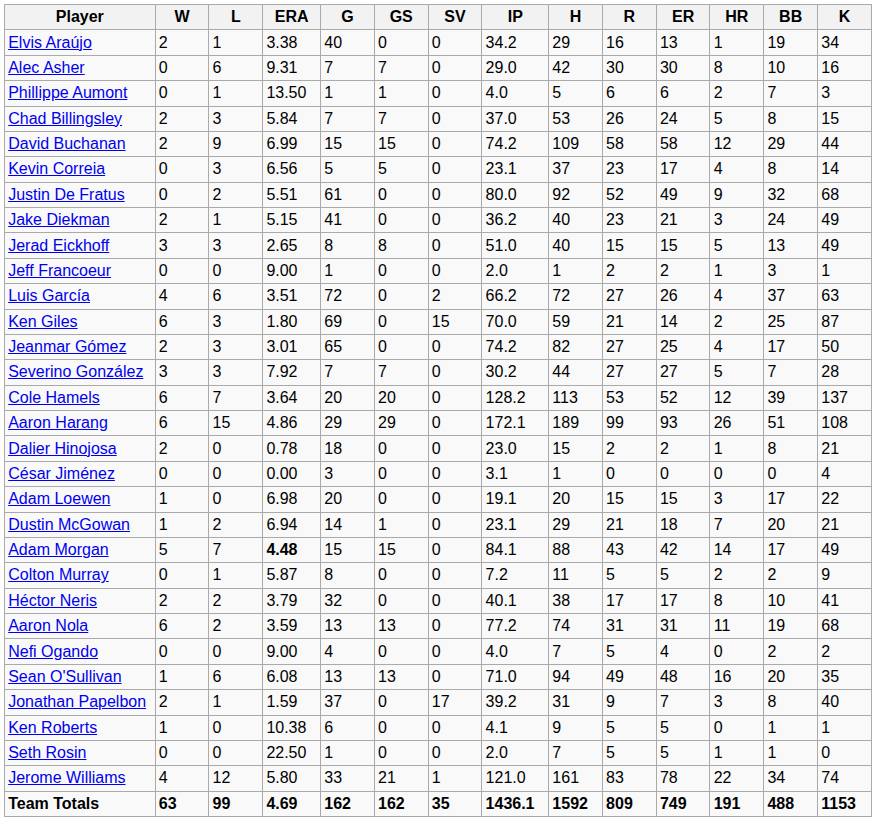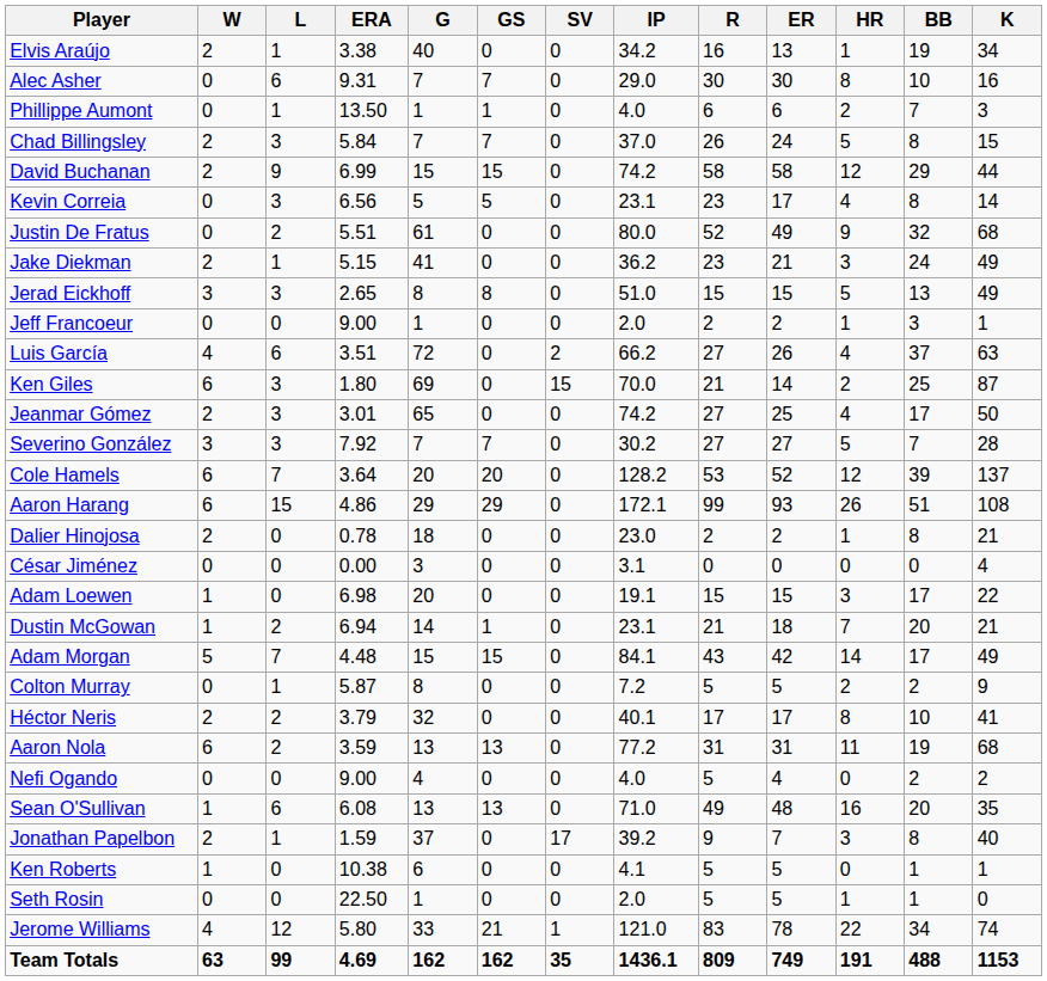- column: H | 29 | 42 | 5 | 53 | 109 | 37 | 92 | 40 | 40 | 1 | 72 | 59 | 82 | 44 | 113 | 189 | 15 | 1 | 20 | 29 | 88 | 11 | 38 | 74 | 7 | 94 | 31 | 9 | 7 | 161 | 1592
Adam Morgan | ERA: bold -> normal
